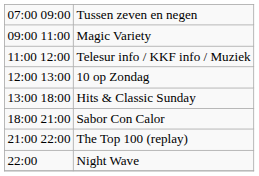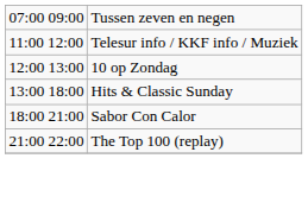- row: 09:00 11:00 | Magic Variety
- row: 22:00 | Night Wave
